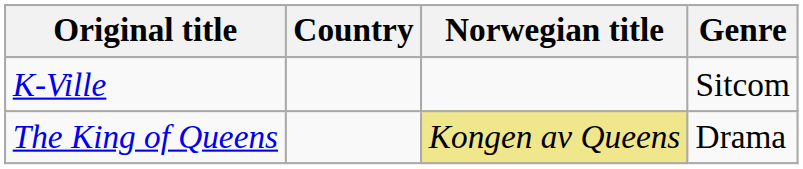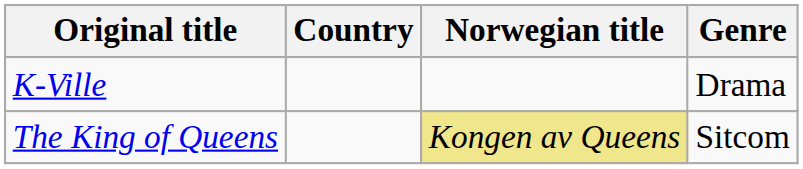K-Ville | Genre: Sitcom -> Drama
The King of Queens | Genre: Drama -> Sitcom
